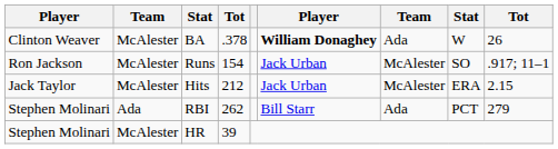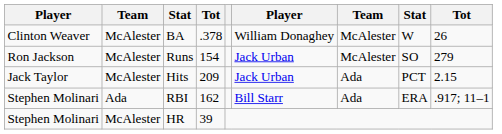BA | column 6: bold -> normal
BA | column 7: Ada -> McAlester
Runs | column 9: .917; 11–1 -> 279
Hits | column 4: 212 -> 209
Hits | column 7: McAlester -> Ada
Hits | column 8: ERA -> PCT
RBI | column 4: 262 -> 162
RBI | column 8: PCT -> ERA
RBI | column 9: 279 -> .917; 11–1
